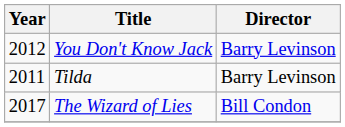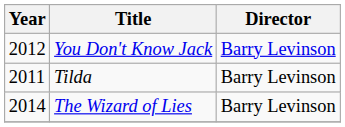The Wizard of Lies | Year: 2017 -> 2014
The Wizard of Lies | Director: Bill Condon -> Barry Levinson
